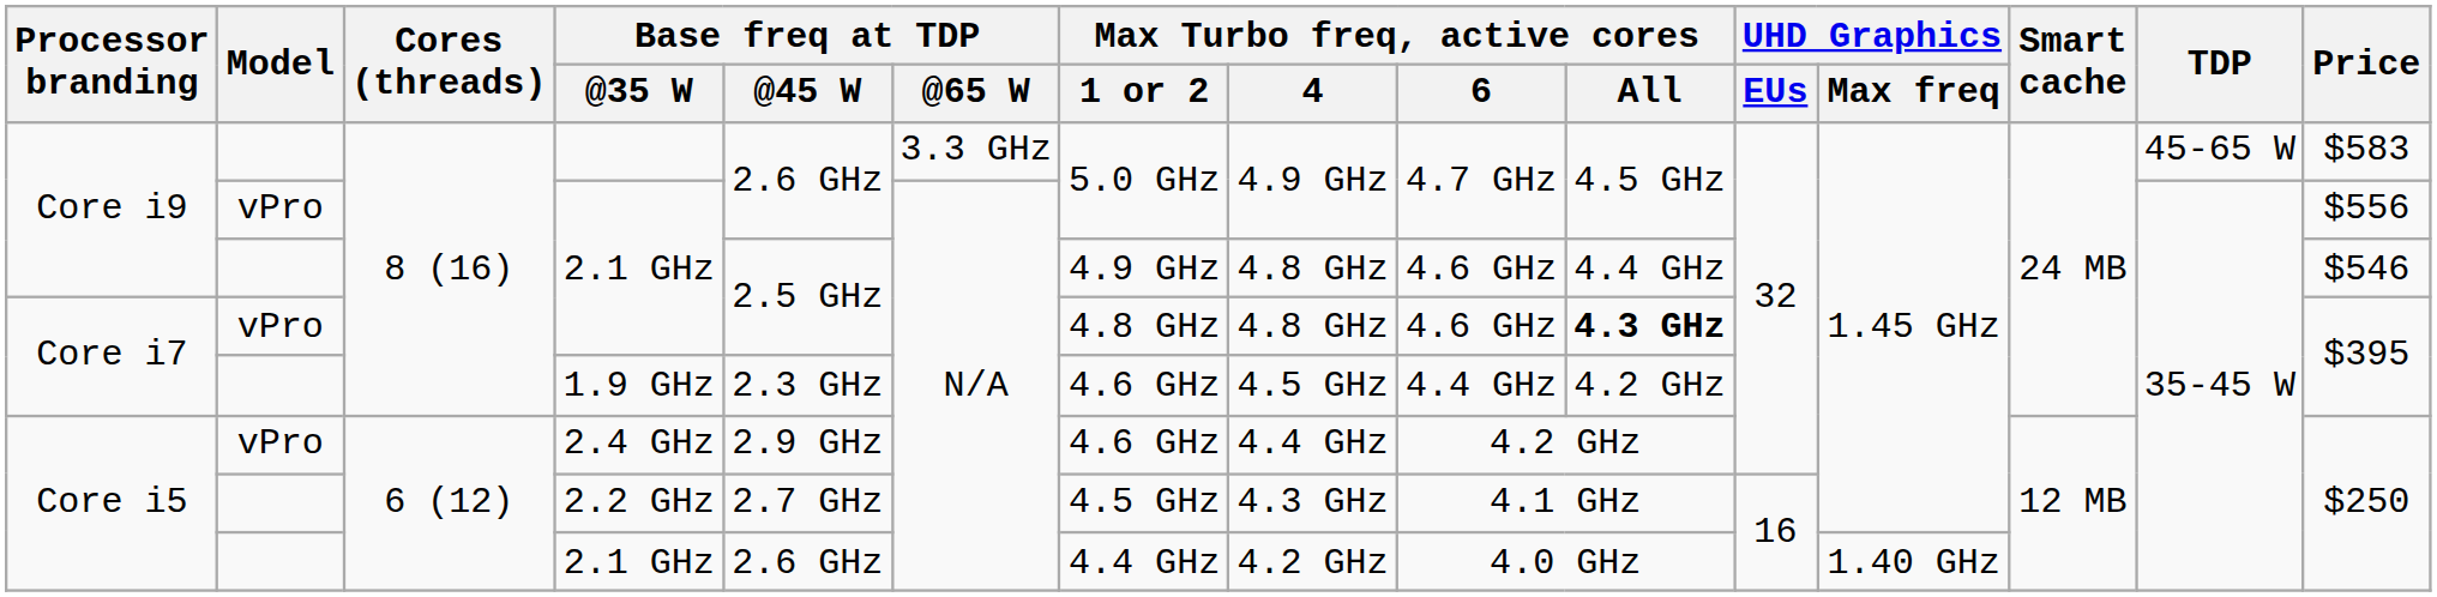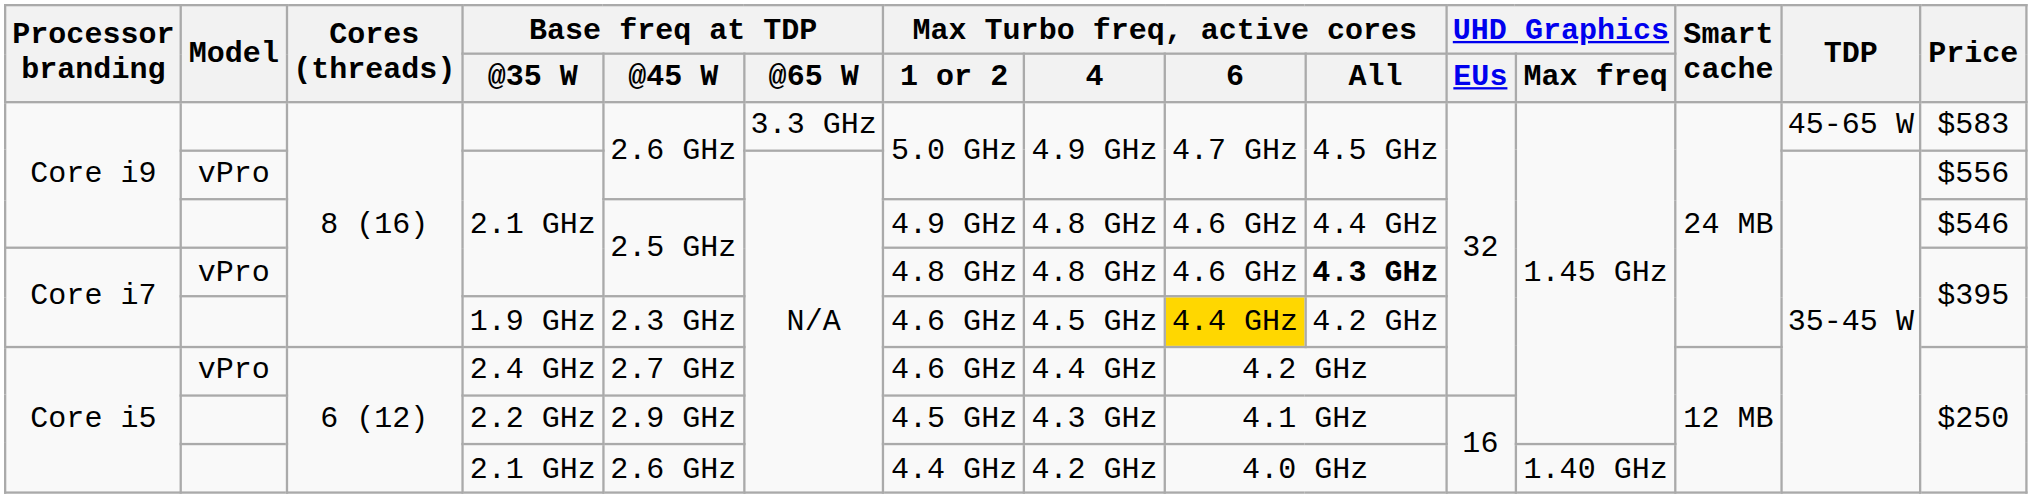1.9 GHz | Max Turbo freq, active cores / 6: no background -> gold background
2.4 GHz | Base freq at TDP / @45 W: 2.9 GHz -> 2.7 GHz
2.2 GHz | Base freq at TDP / @45 W: 2.7 GHz -> 2.9 GHz
